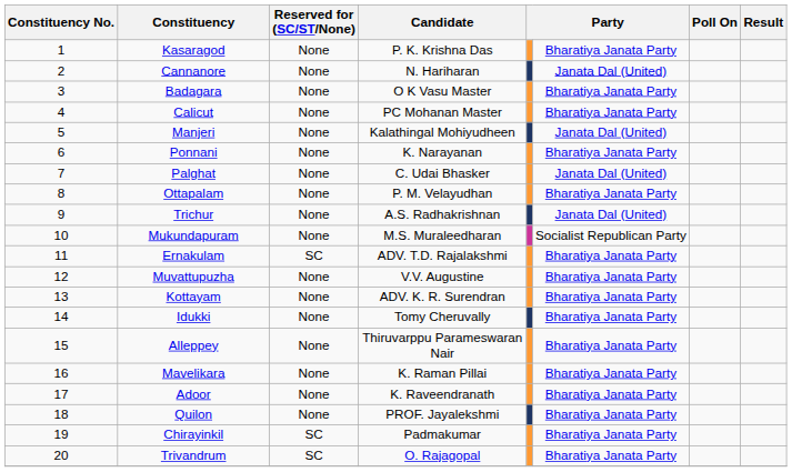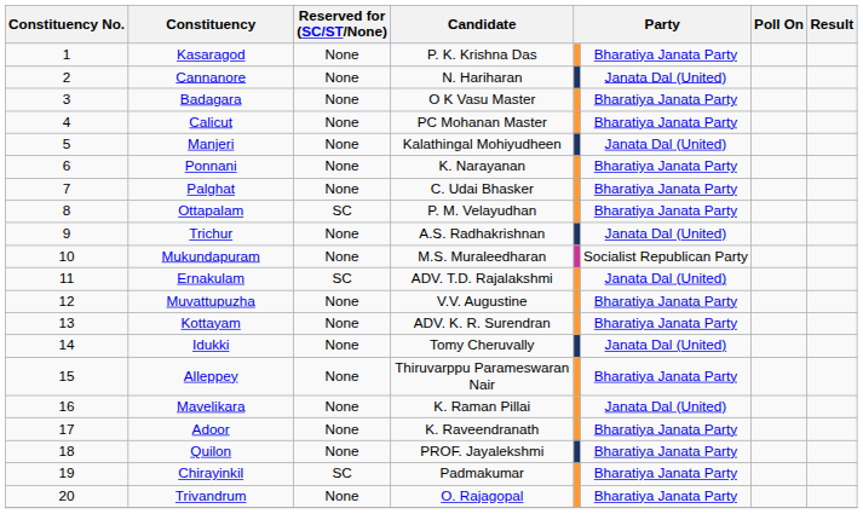Palghat | column 6: Janata Dal (United) -> Bharatiya Janata Party
Ottapalam | Reserved for (SC/ST/None): None -> SC
Ernakulam | column 6: Bharatiya Janata Party -> Janata Dal (United)
Idukki | column 6: Bharatiya Janata Party -> Janata Dal (United)
Mavelikara | column 6: Bharatiya Janata Party -> Janata Dal (United)
Trivandrum | Reserved for (SC/ST/None): SC -> None
